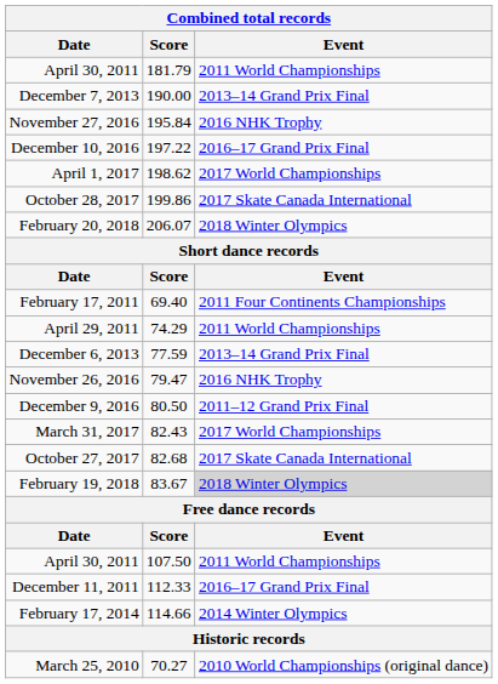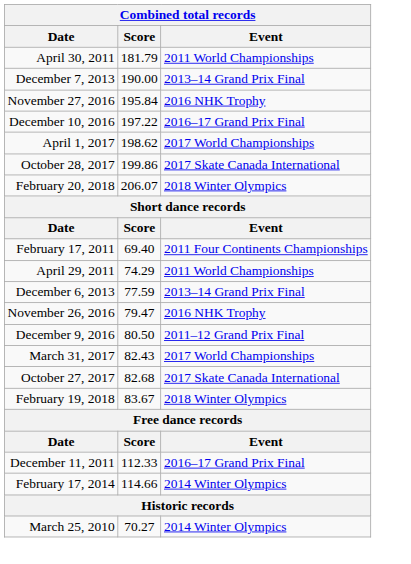February 19, 2018 | Event: lightgrey background -> no background
- row: April 30, 2011 | 107.50 | 2011 World Championships
March 25, 2010 | Event: 2010 World Championships (original dance) -> 2014 Winter Olympics
